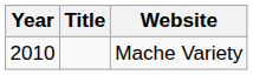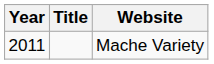Mache Variety | Year: 2010 -> 2011
